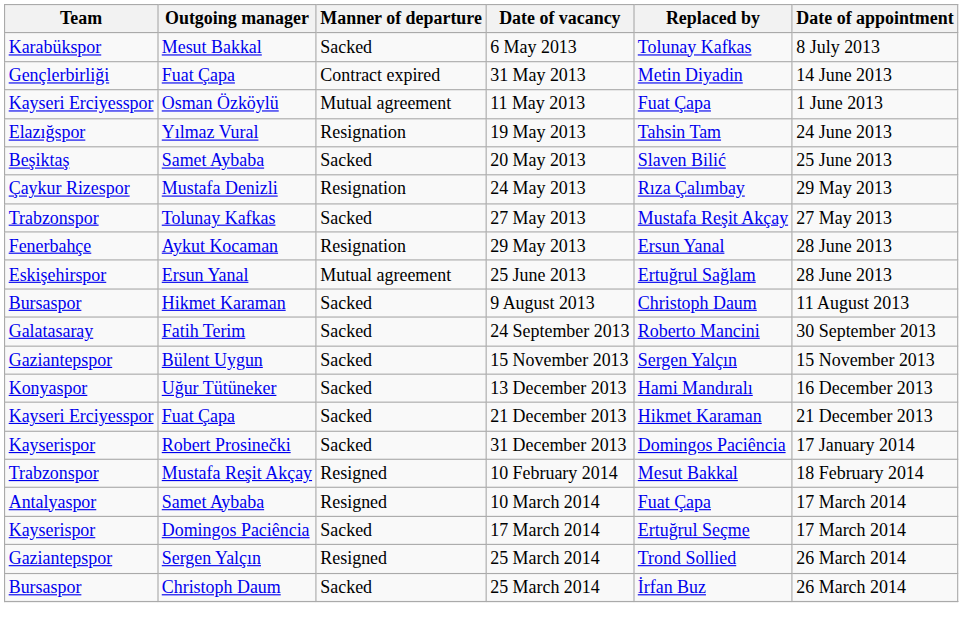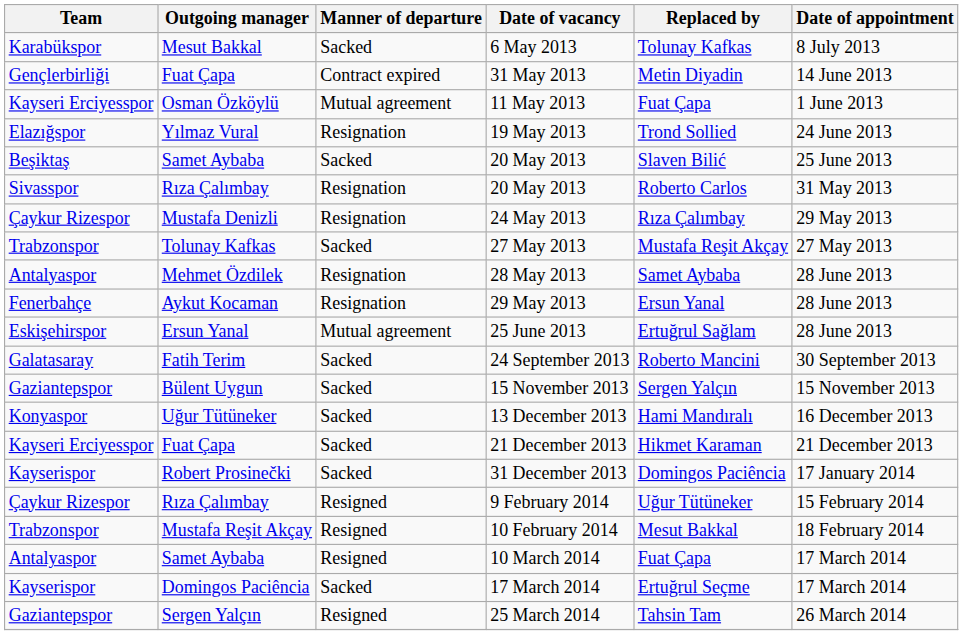19 May 2013 | Replaced by: Tahsin Tam -> Trond Sollied
+ row: Sivasspor | Rıza Çalımbay | Resignation | 20 May 2013 | Roberto Carlos | 31 May 2013
+ row: Antalyaspor | Mehmet Özdilek | Resignation | 28 May 2013 | Samet Aybaba | 28 June 2013
- row: Bursaspor | Hikmet Karaman | Sacked | 9 August 2013 | Christoph Daum | 11 August 2013
+ row: Çaykur Rizespor | Rıza Çalımbay | Resigned | 9 February 2014 | Uğur Tütüneker | 15 February 2014
Sergen Yalçın / 25 March 2014 | Replaced by: Trond Sollied -> Tahsin Tam
- row: Bursaspor | Christoph Daum | Sacked | 25 March 2014 | İrfan Buz | 26 March 2014
